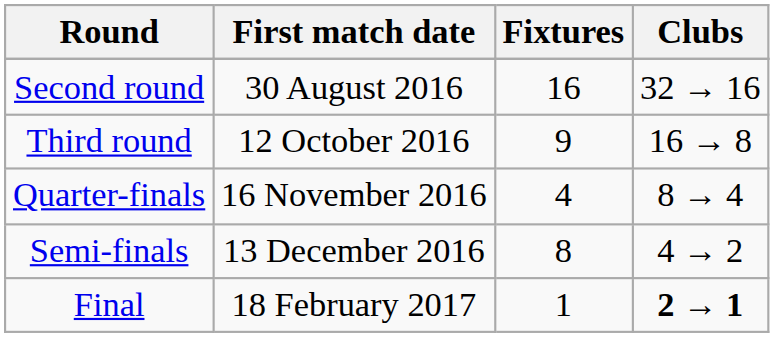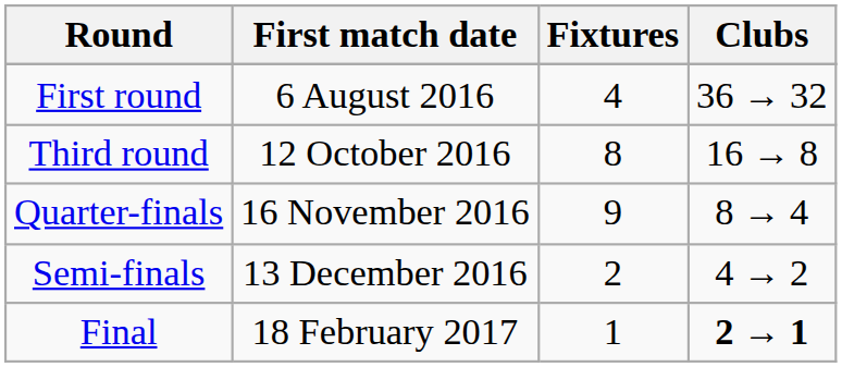+ row: First round | 6 August 2016 | 4 | 36 → 32
- row: Second round | 30 August 2016 | 16 | 32 → 16
Third round | Fixtures: 9 -> 8
Quarter-finals | Fixtures: 4 -> 9
Semi-finals | Fixtures: 8 -> 2
